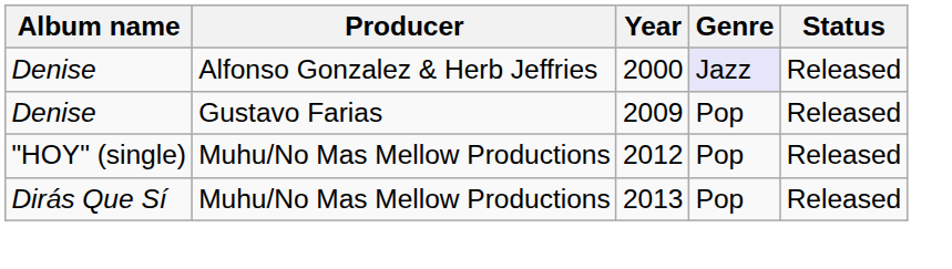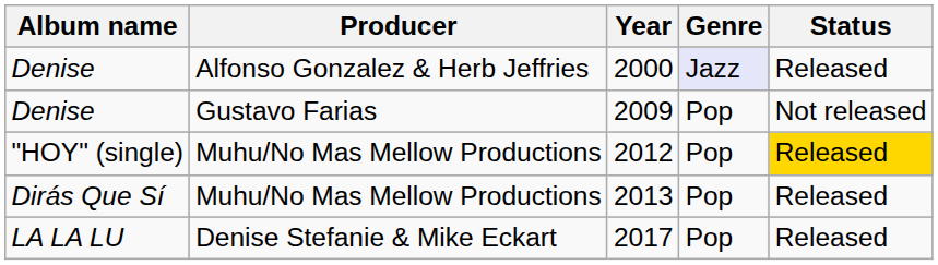2009 | Status: Released -> Not released
2012 | Status: no background -> gold background
+ row: LA LA LU | Denise Stefanie & Mike Eckart | 2017 | Pop | Released
